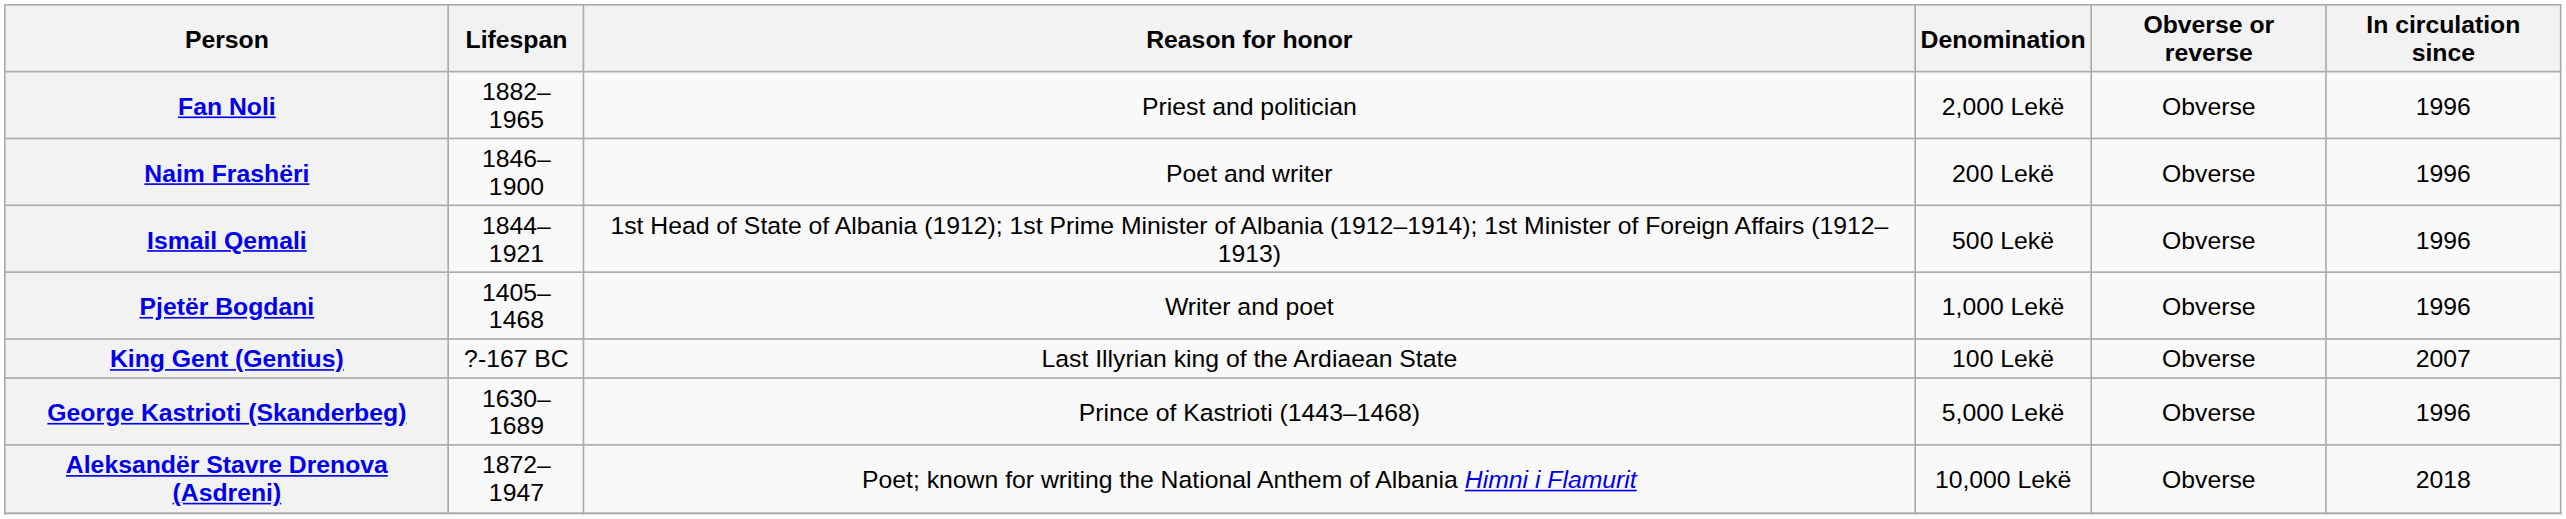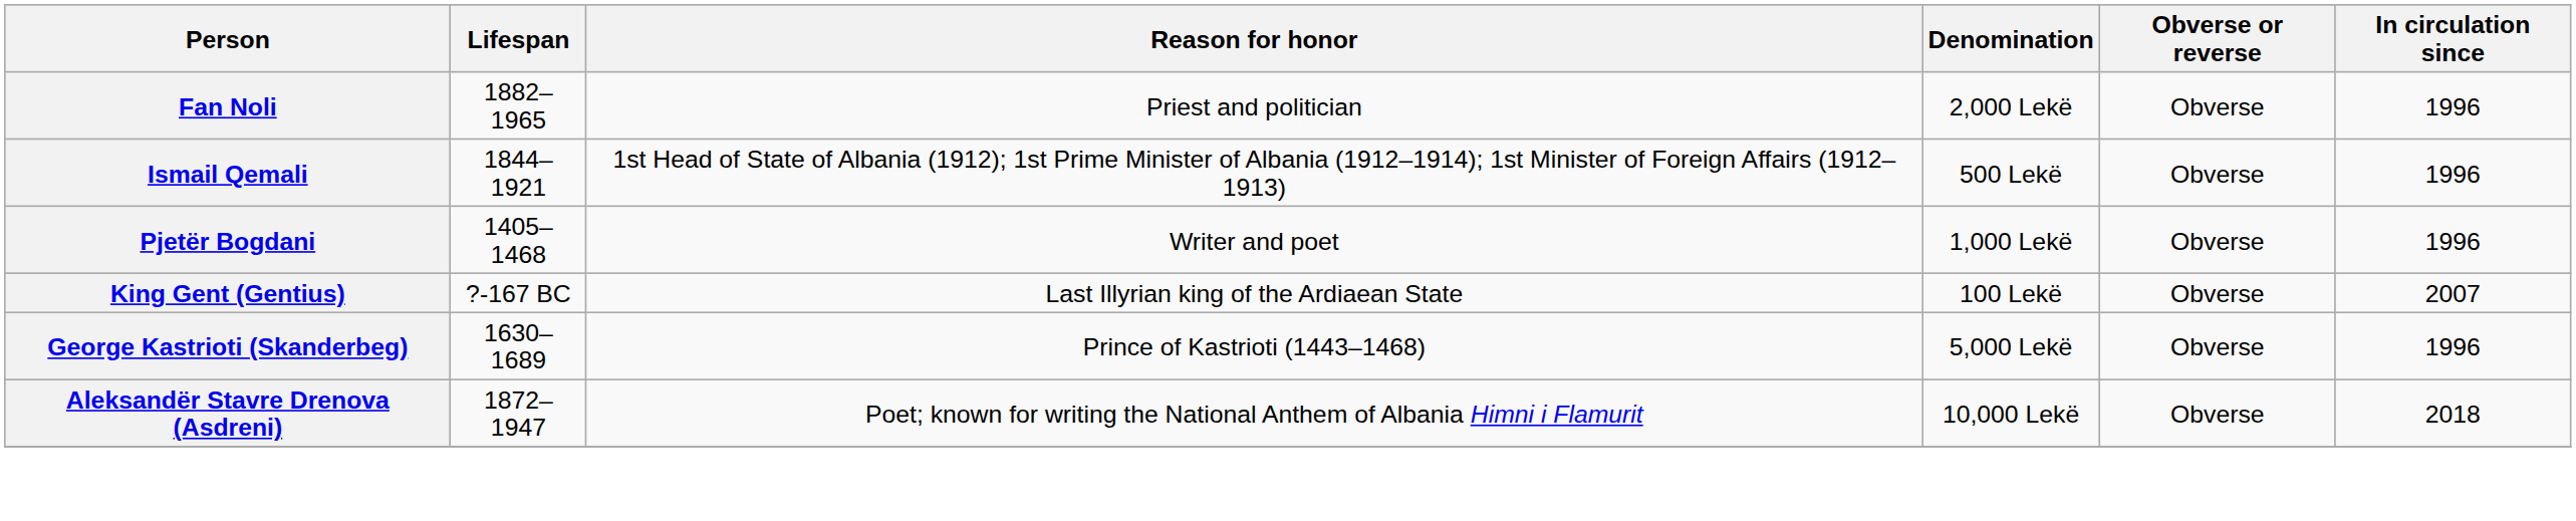- row: Naim Frashëri | 1846–1900 | Poet and writer | 200 Lekë | Obverse | 1996
